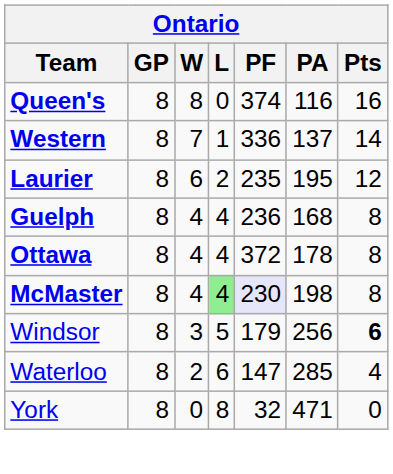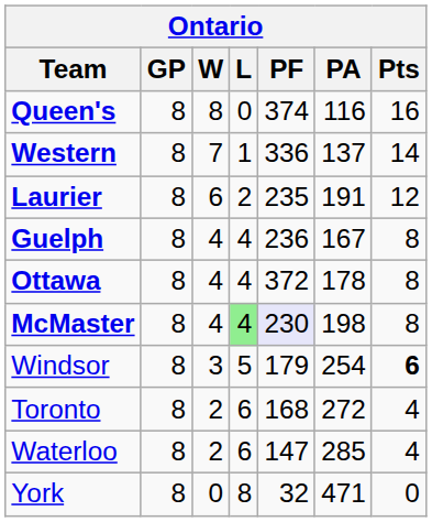Laurier | PA: 195 -> 191
Guelph | PA: 168 -> 167
Windsor | PA: 256 -> 254
+ row: Toronto | 8 | 2 | 6 | 168 | 272 | 4
